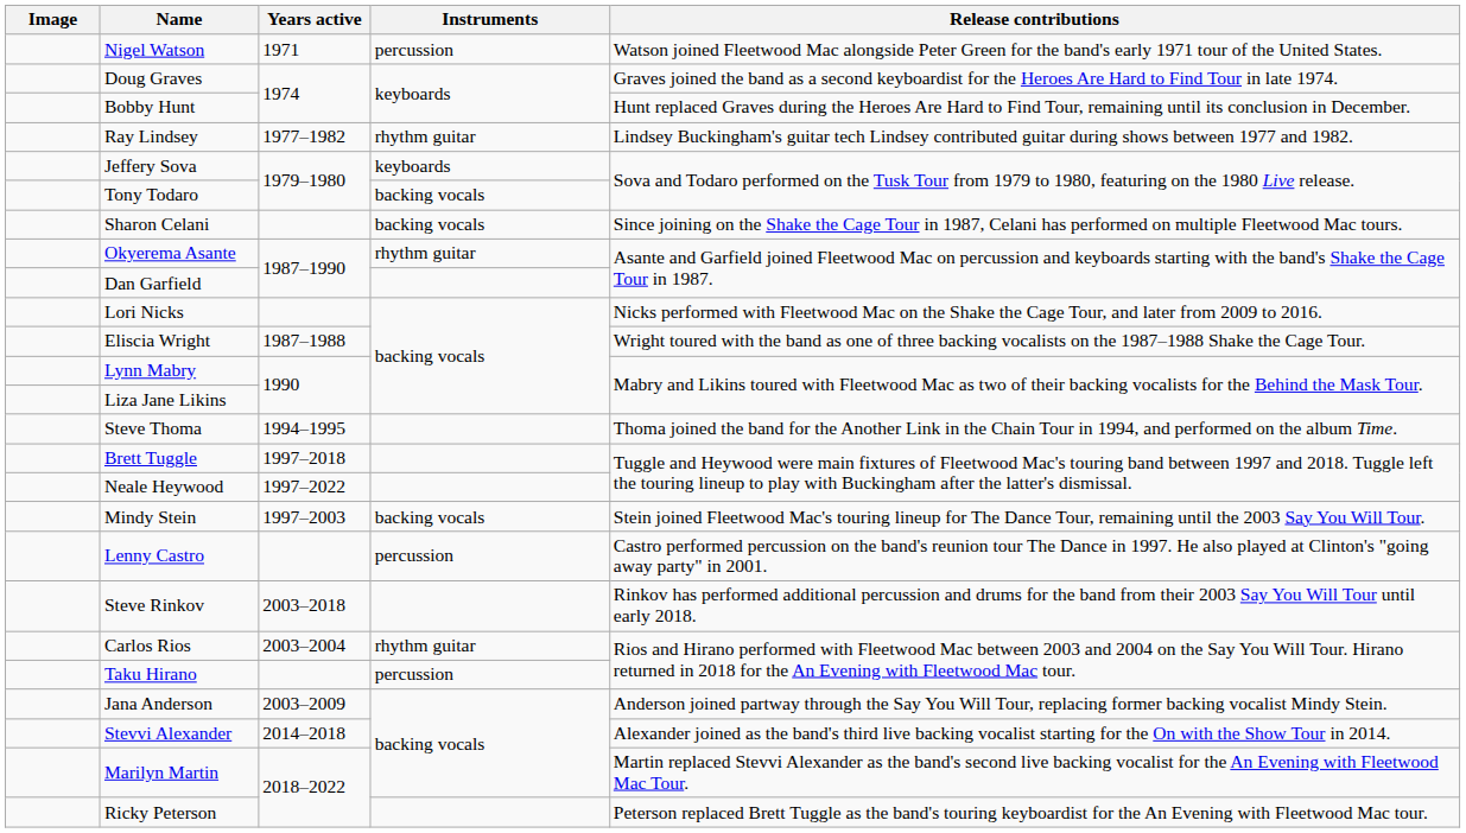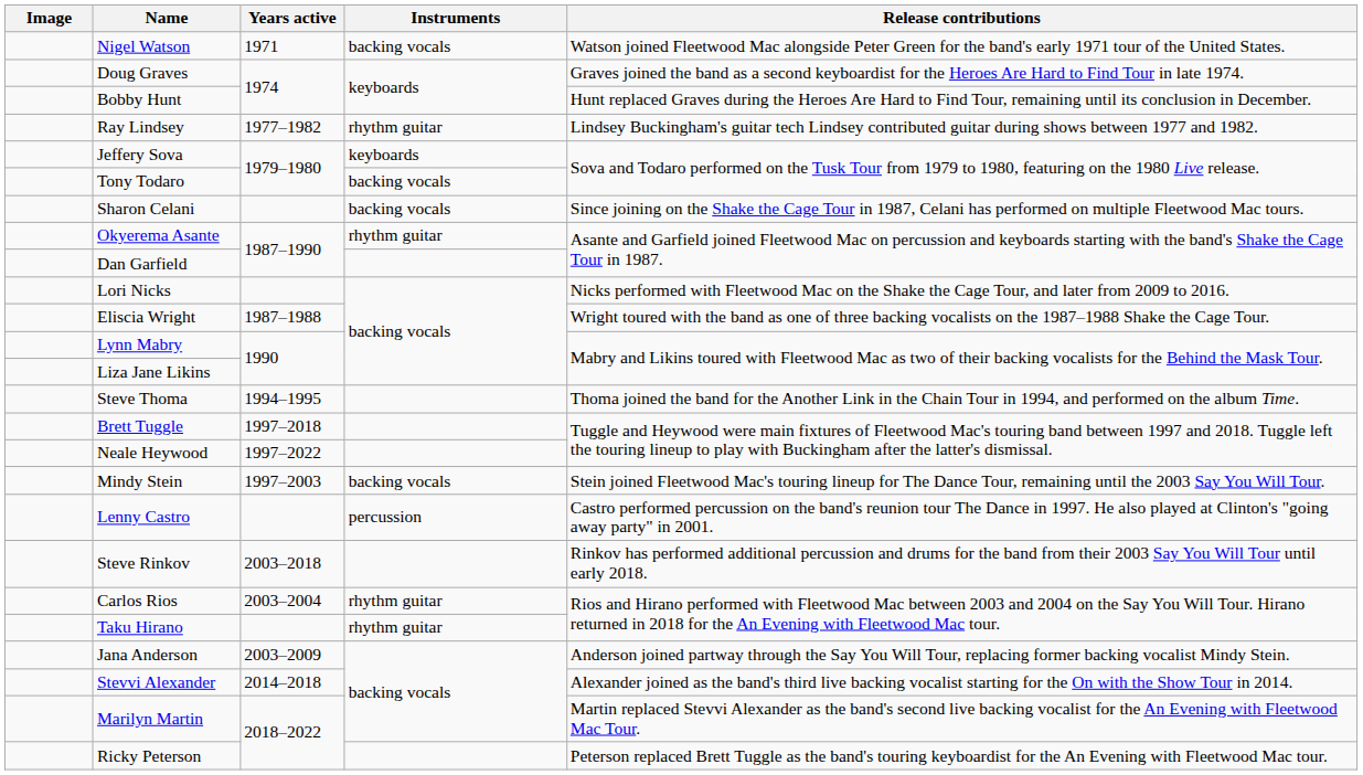Nigel Watson | Instruments: percussion -> backing vocals
Taku Hirano | Instruments: percussion -> rhythm guitar
